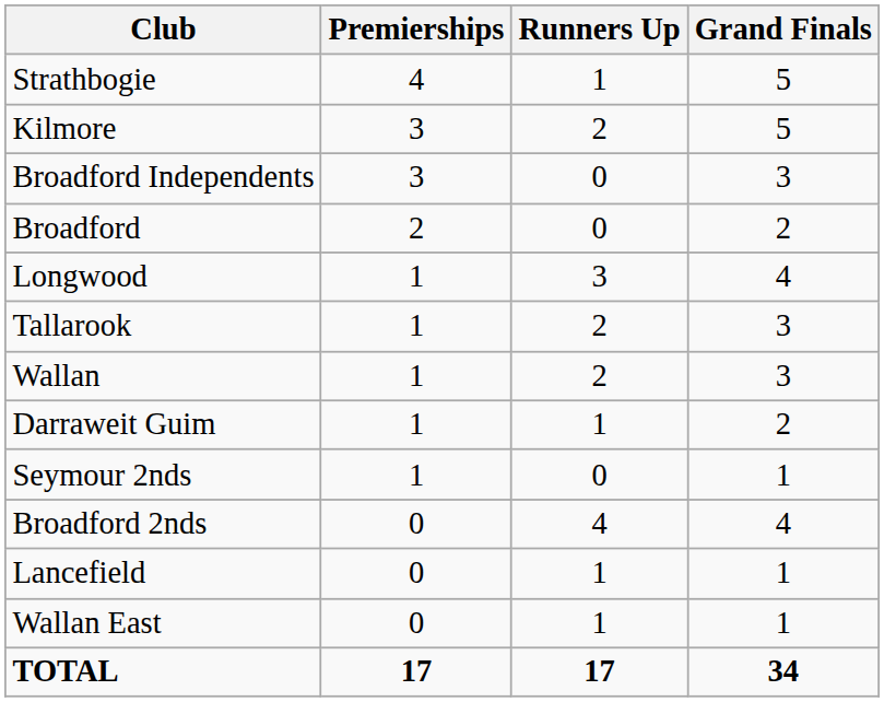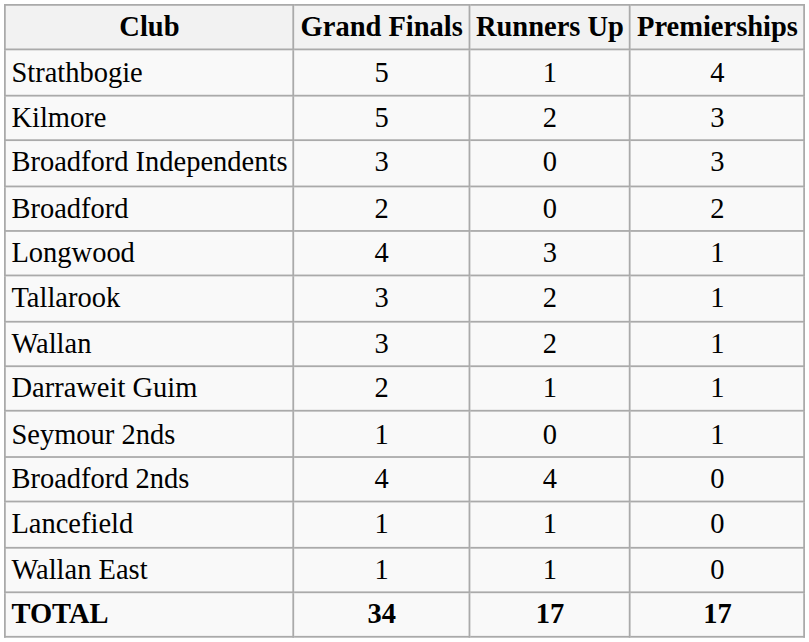columns swapped: Premierships <-> Grand Finals
